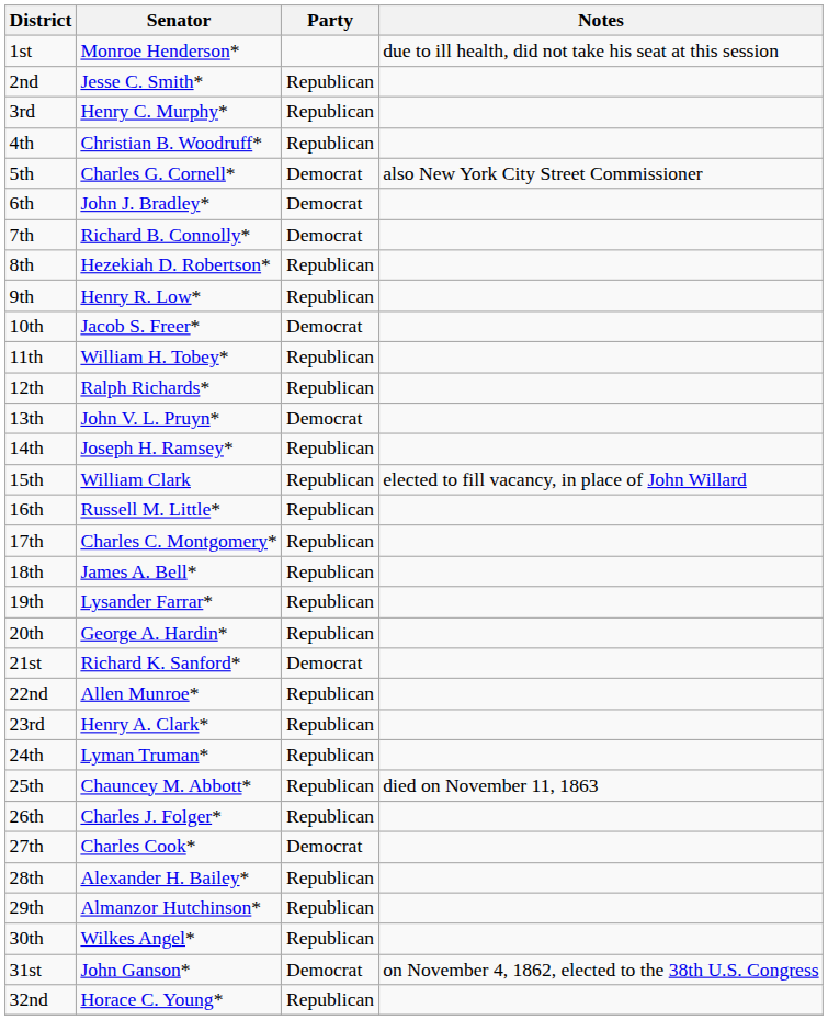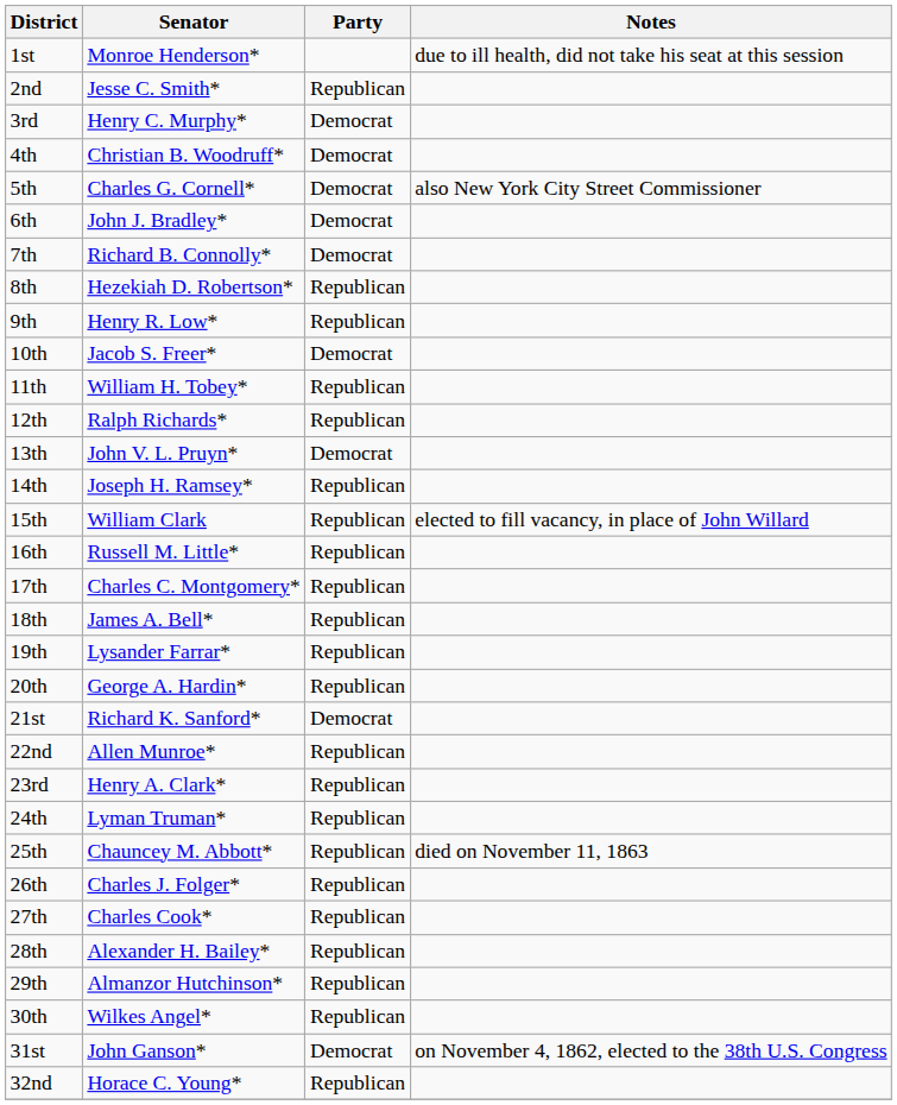3rd | Party: Republican -> Democrat
4th | Party: Republican -> Democrat
27th | Party: Democrat -> Republican
